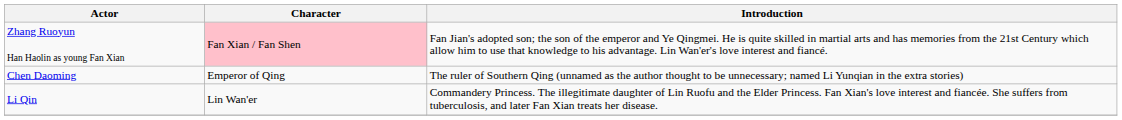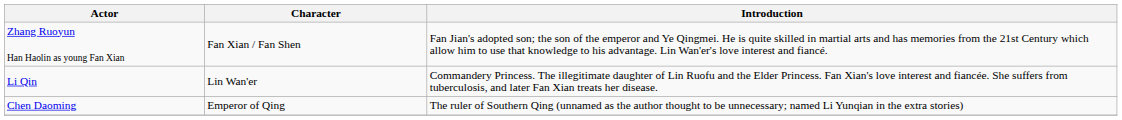Zhang Ruoyun Han Haolin as young Fan Xian | Character: pink background -> no background
rows swapped: Li Qin <-> Chen Daoming
